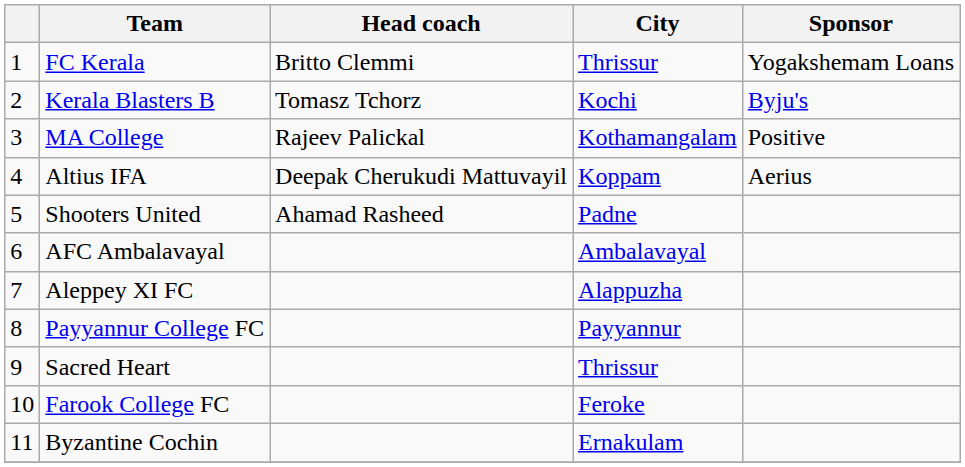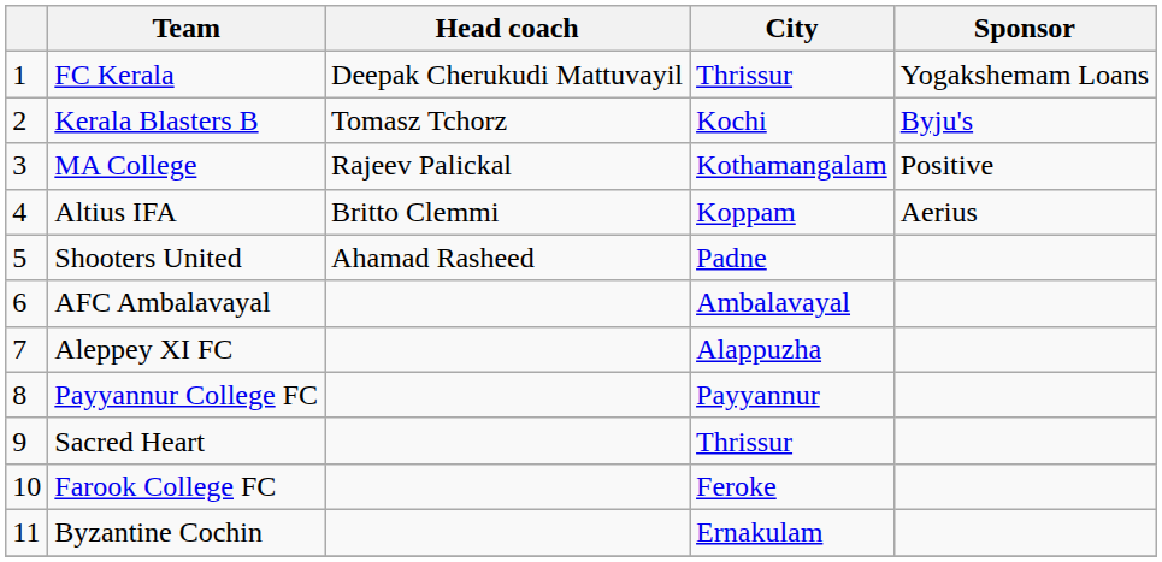FC Kerala | Head coach: Britto Clemmi -> Deepak Cherukudi Mattuvayil
Altius IFA | Head coach: Deepak Cherukudi Mattuvayil -> Britto Clemmi
